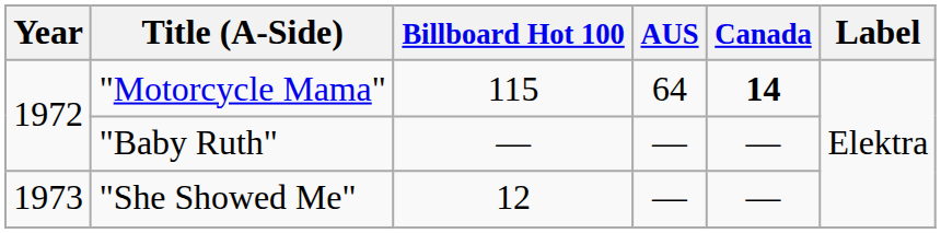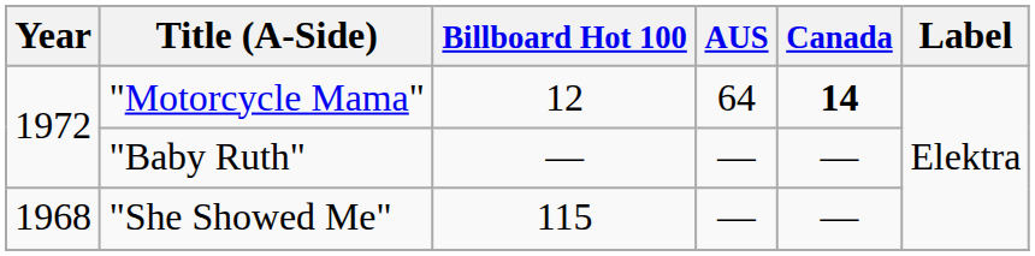"Motorcycle Mama" | Billboard Hot 100: 115 -> 12
"She Showed Me" | Year: 1973 -> 1968
"She Showed Me" | Billboard Hot 100: 12 -> 115
